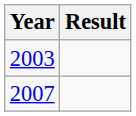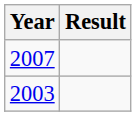rows swapped: 2003 <-> 2007
